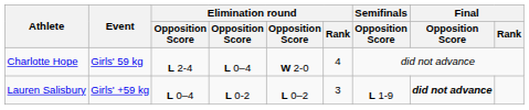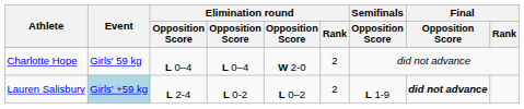Charlotte Hope | column 3: L 2-4 -> L 0–4
Charlotte Hope | Elimination round / Rank: 4 -> 2
Lauren Salisbury | Event: no background -> lightblue background
Lauren Salisbury | column 3: L 0–4 -> L 2-4
Lauren Salisbury | Elimination round / Rank: 3 -> 2
